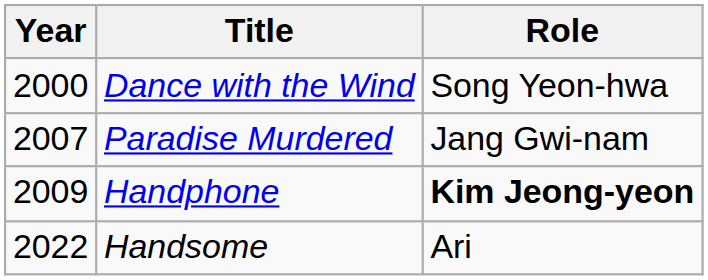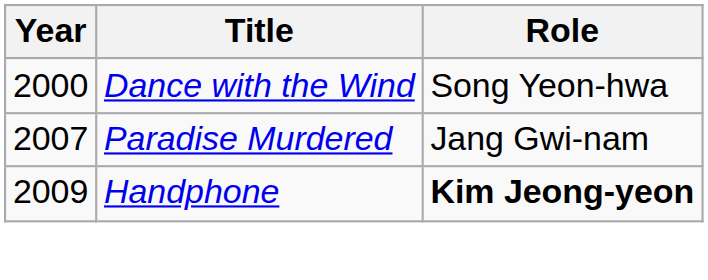- row: 2022 | Handsome | Ari
